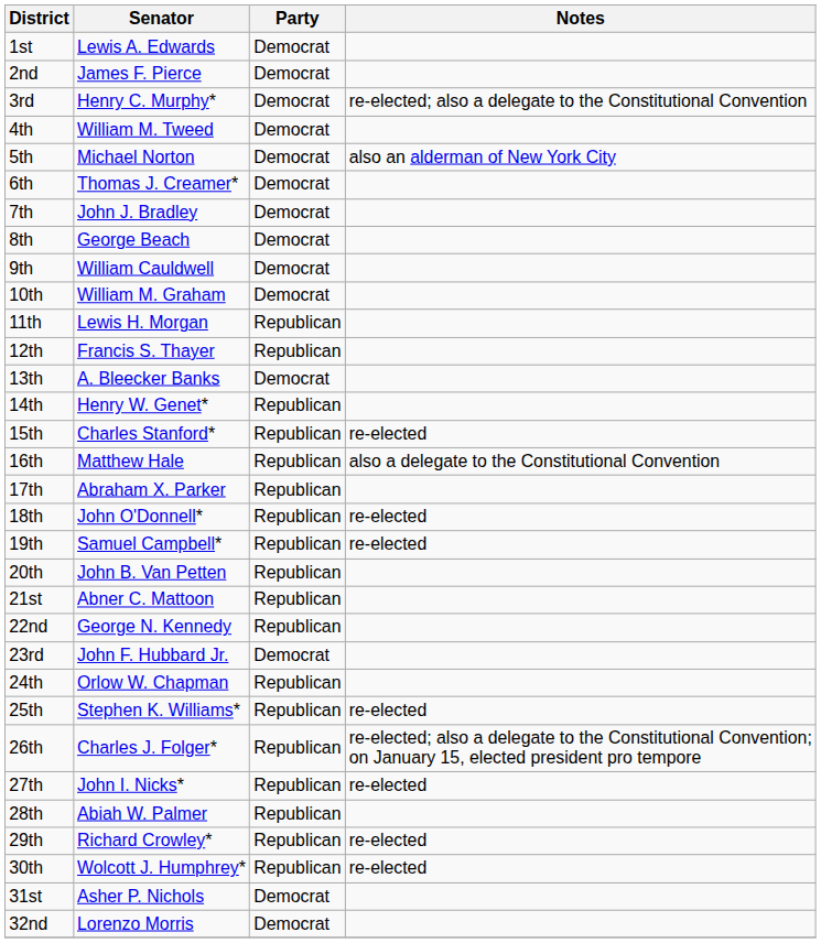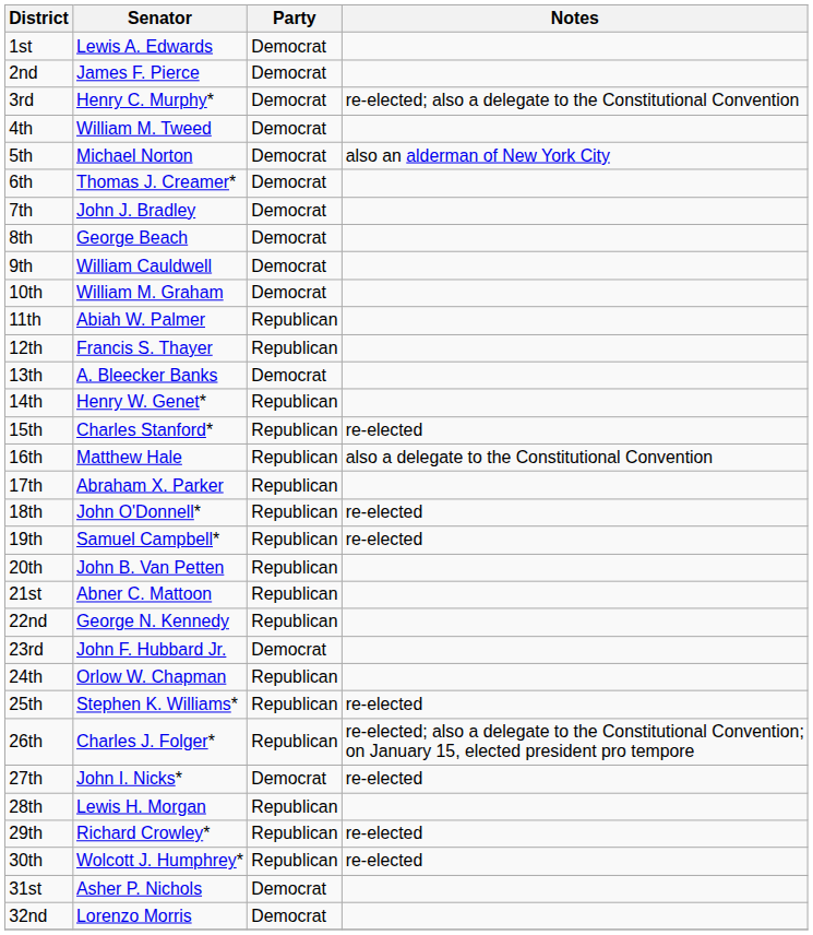11th | Senator: Lewis H. Morgan -> Abiah W. Palmer
27th | Party: Republican -> Democrat
28th | Senator: Abiah W. Palmer -> Lewis H. Morgan
